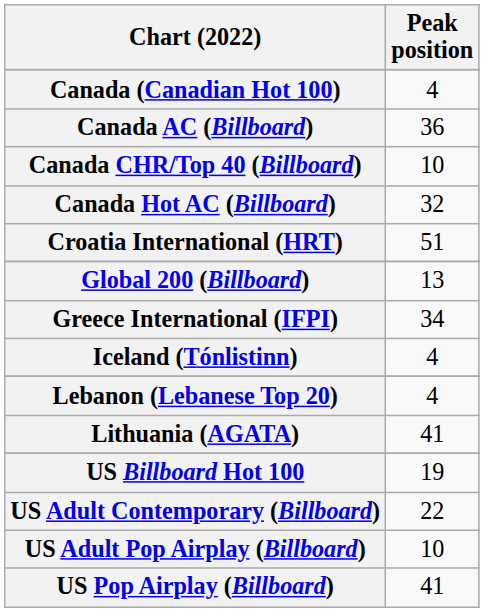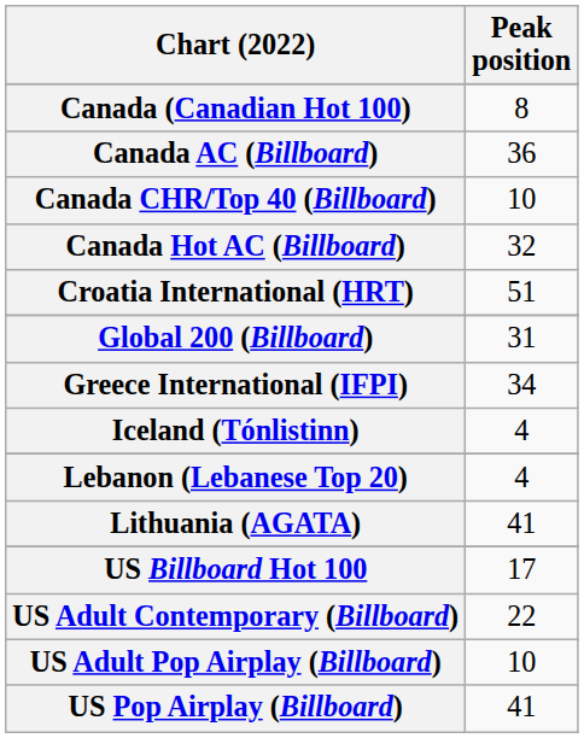Canada (Canadian Hot 100) | Peak position: 4 -> 8
Global 200 (Billboard) | Peak position: 13 -> 31
US Billboard Hot 100 | Peak position: 19 -> 17
